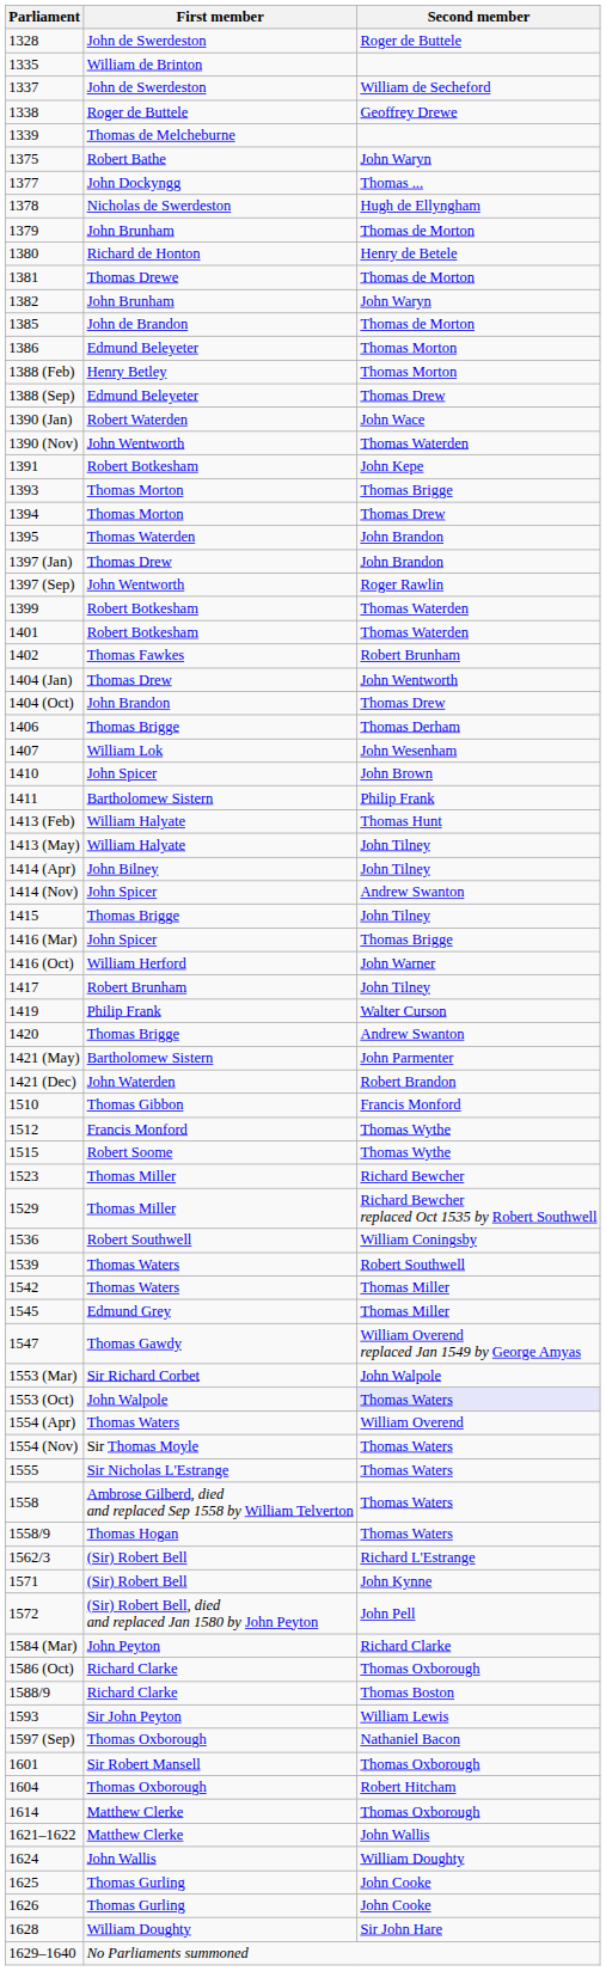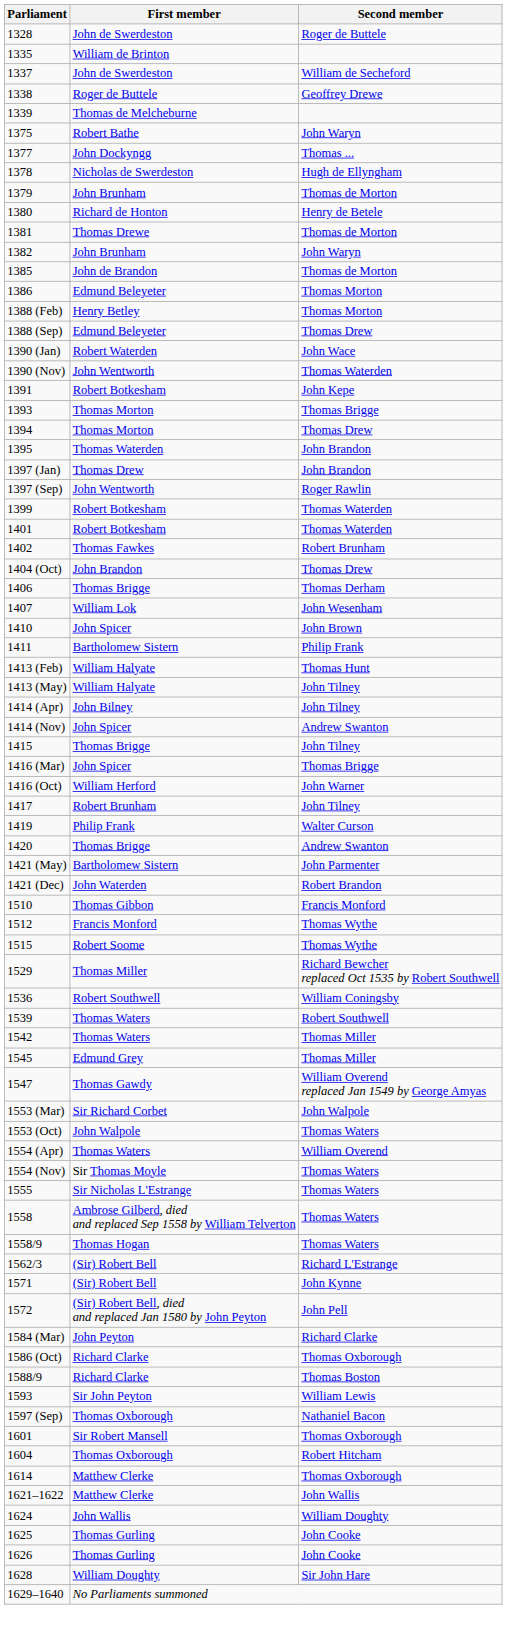- row: 1404 (Jan) | Thomas Drew | John Wentworth
- row: 1523 | Thomas Miller | Richard Bewcher
1553 (Oct) | Second member: lavender background -> no background
